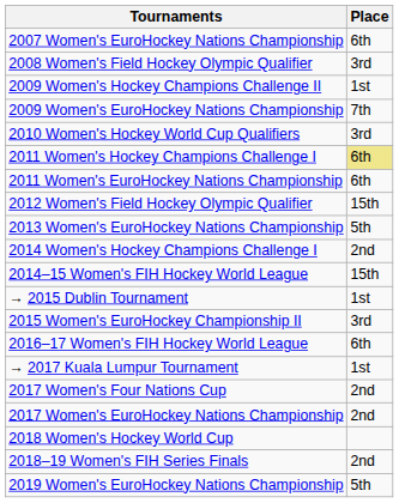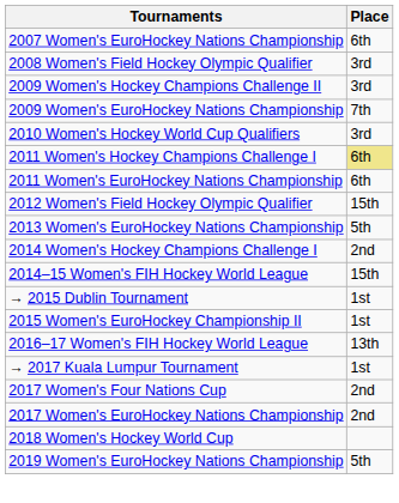2009 Women's Hockey Champions Challenge II | Place: 1st -> 3rd
2015 Women's EuroHockey Championship II | Place: 3rd -> 1st
2016–17 Women's FIH Hockey World League | Place: 6th -> 13th
- row: 2018–19 Women's FIH Series Finals | 2nd
